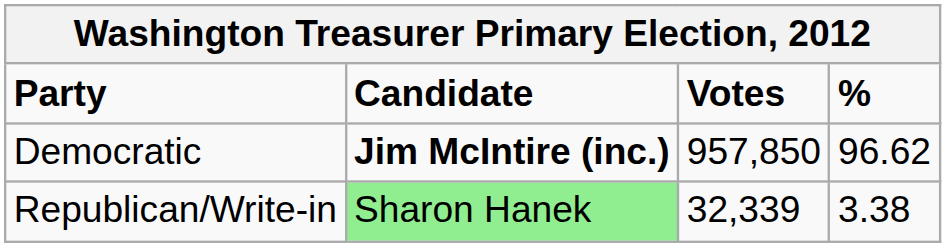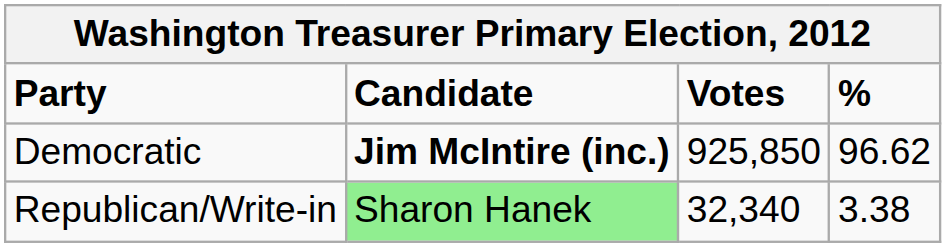Democratic | Votes: 957,850 -> 925,850
Republican/Write-in | Votes: 32,339 -> 32,340
